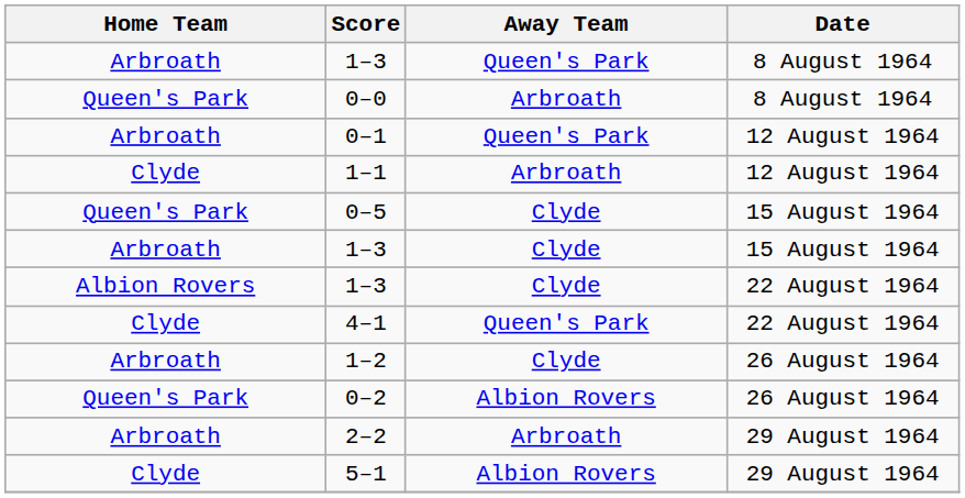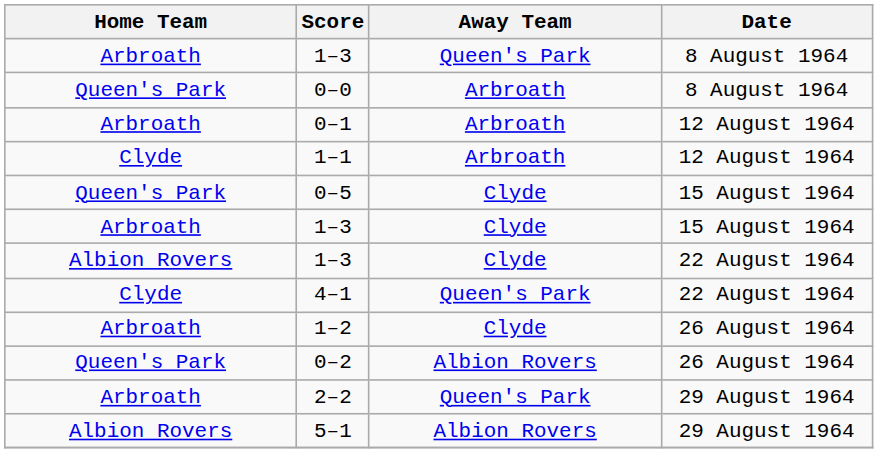0–1 | Away Team: Queen's Park -> Arbroath
2–2 | Away Team: Arbroath -> Queen's Park
5–1 | Home Team: Clyde -> Albion Rovers
